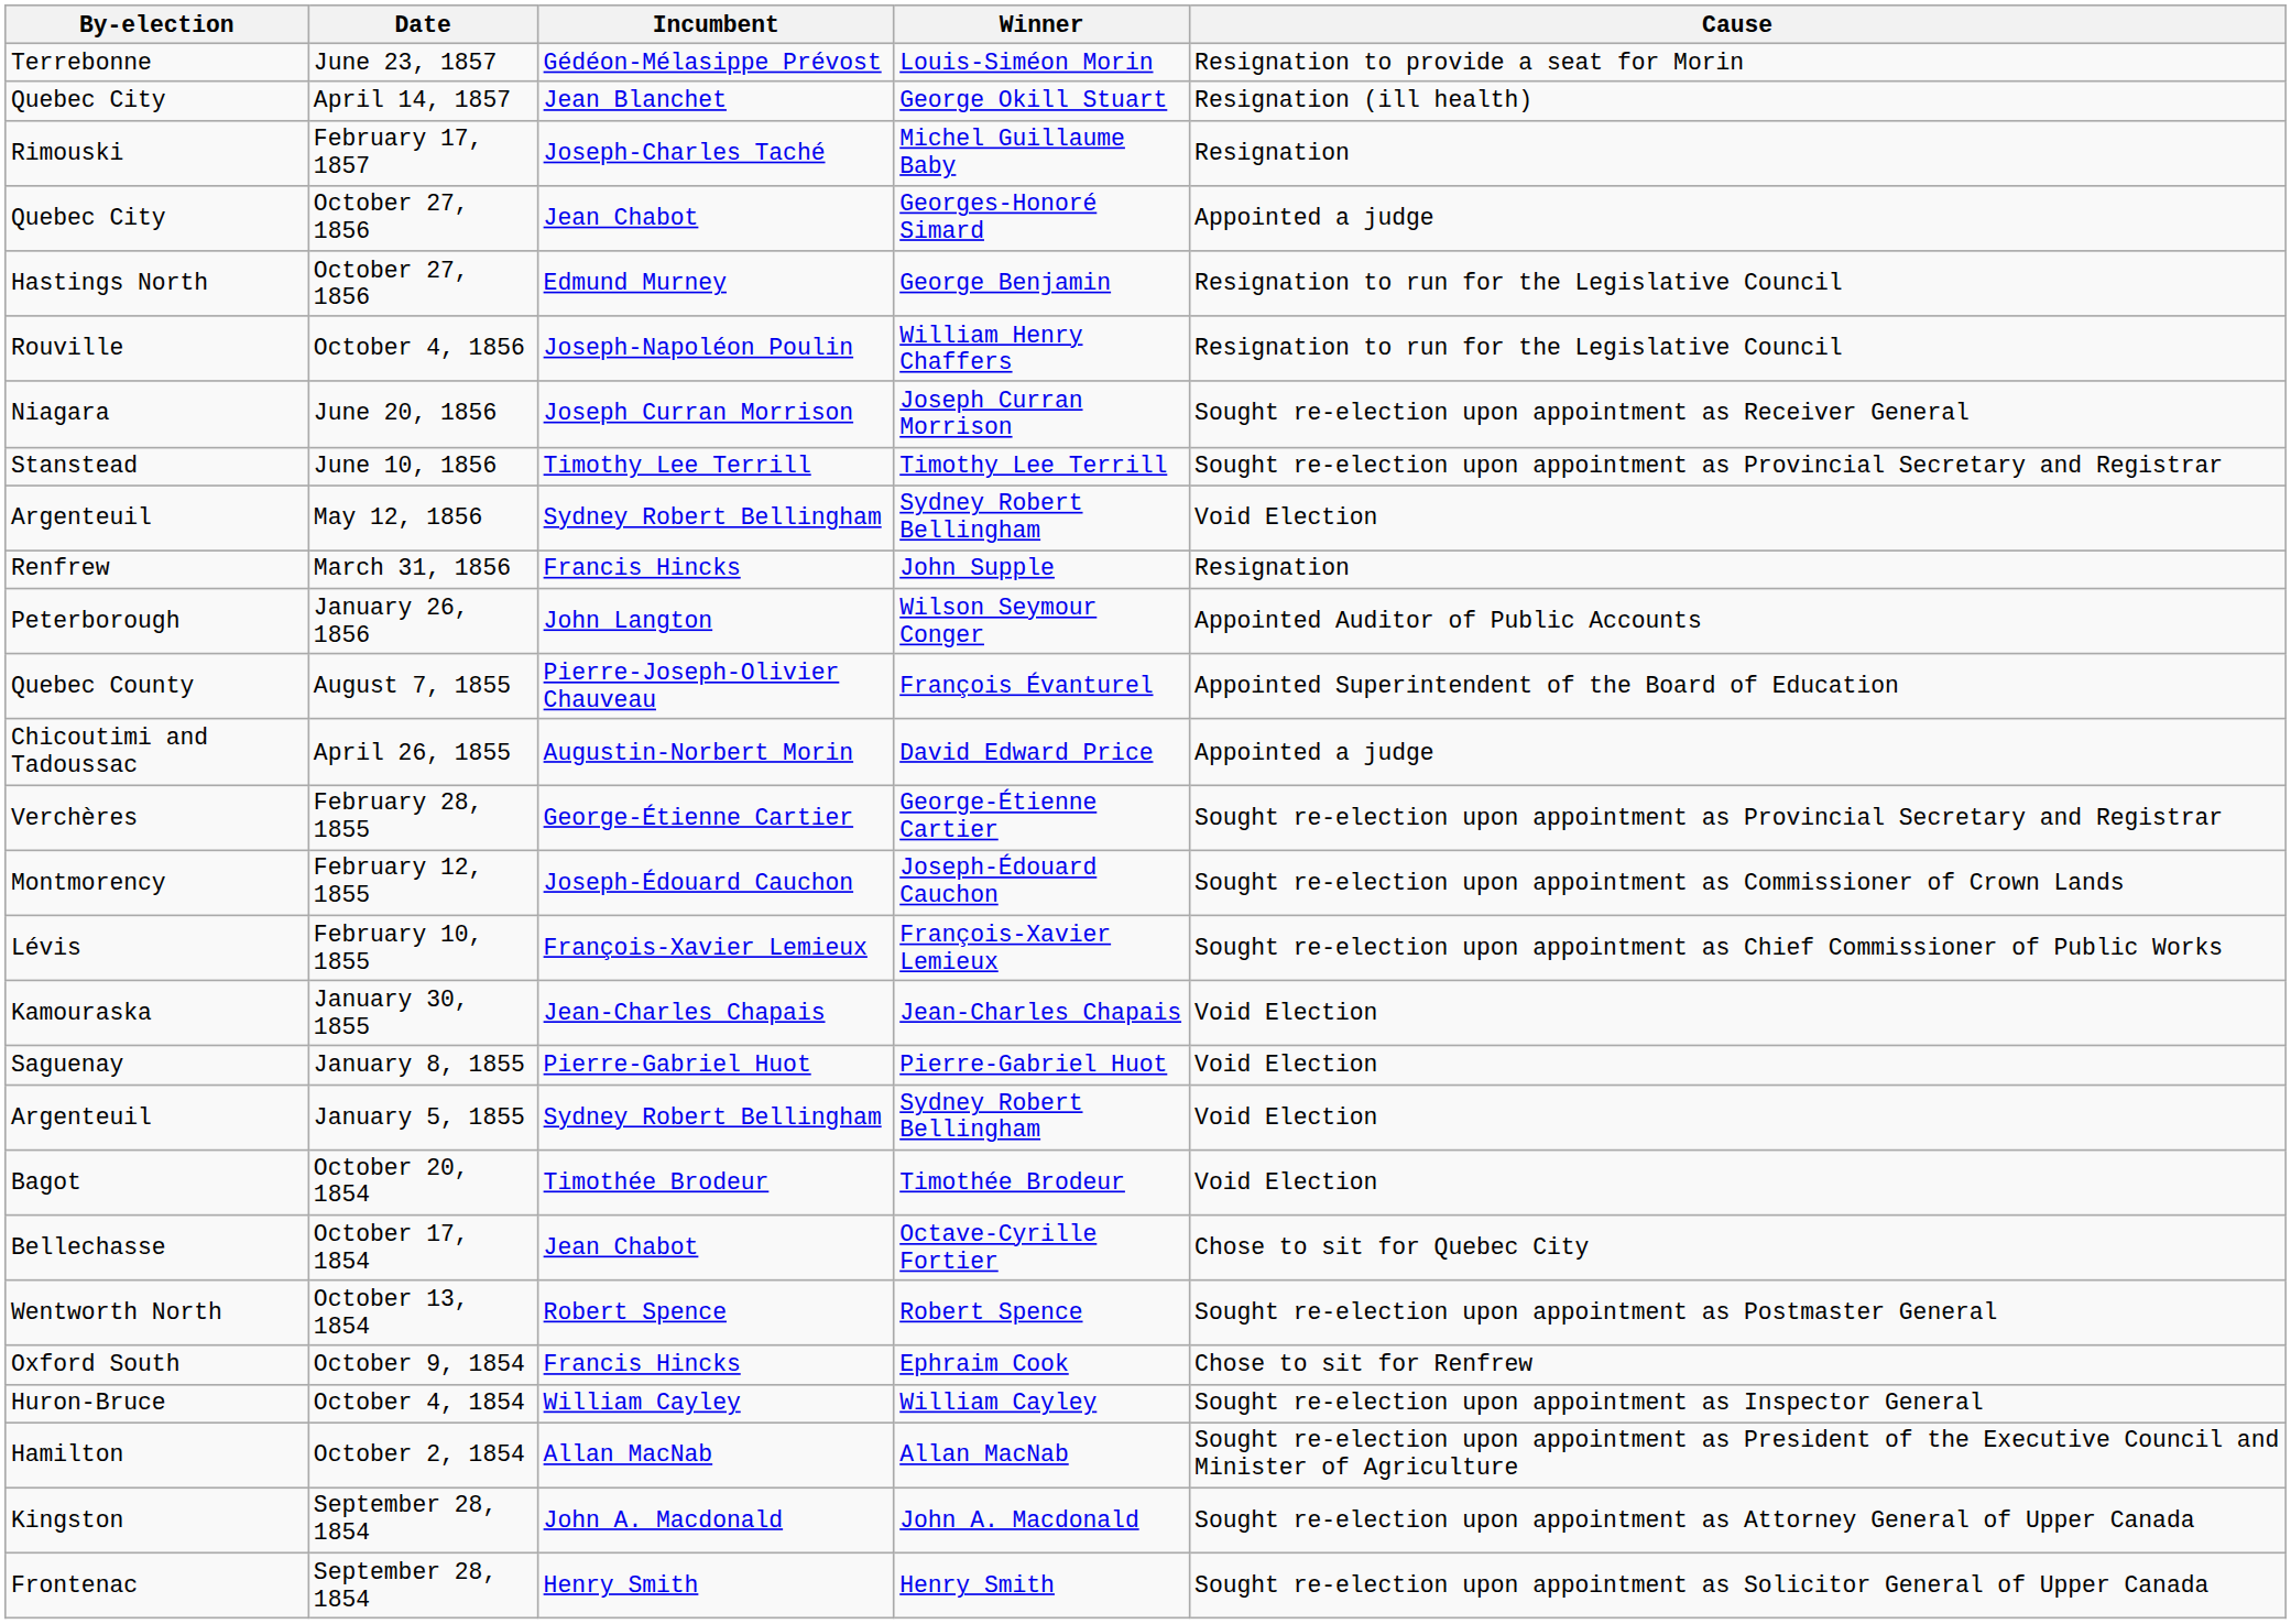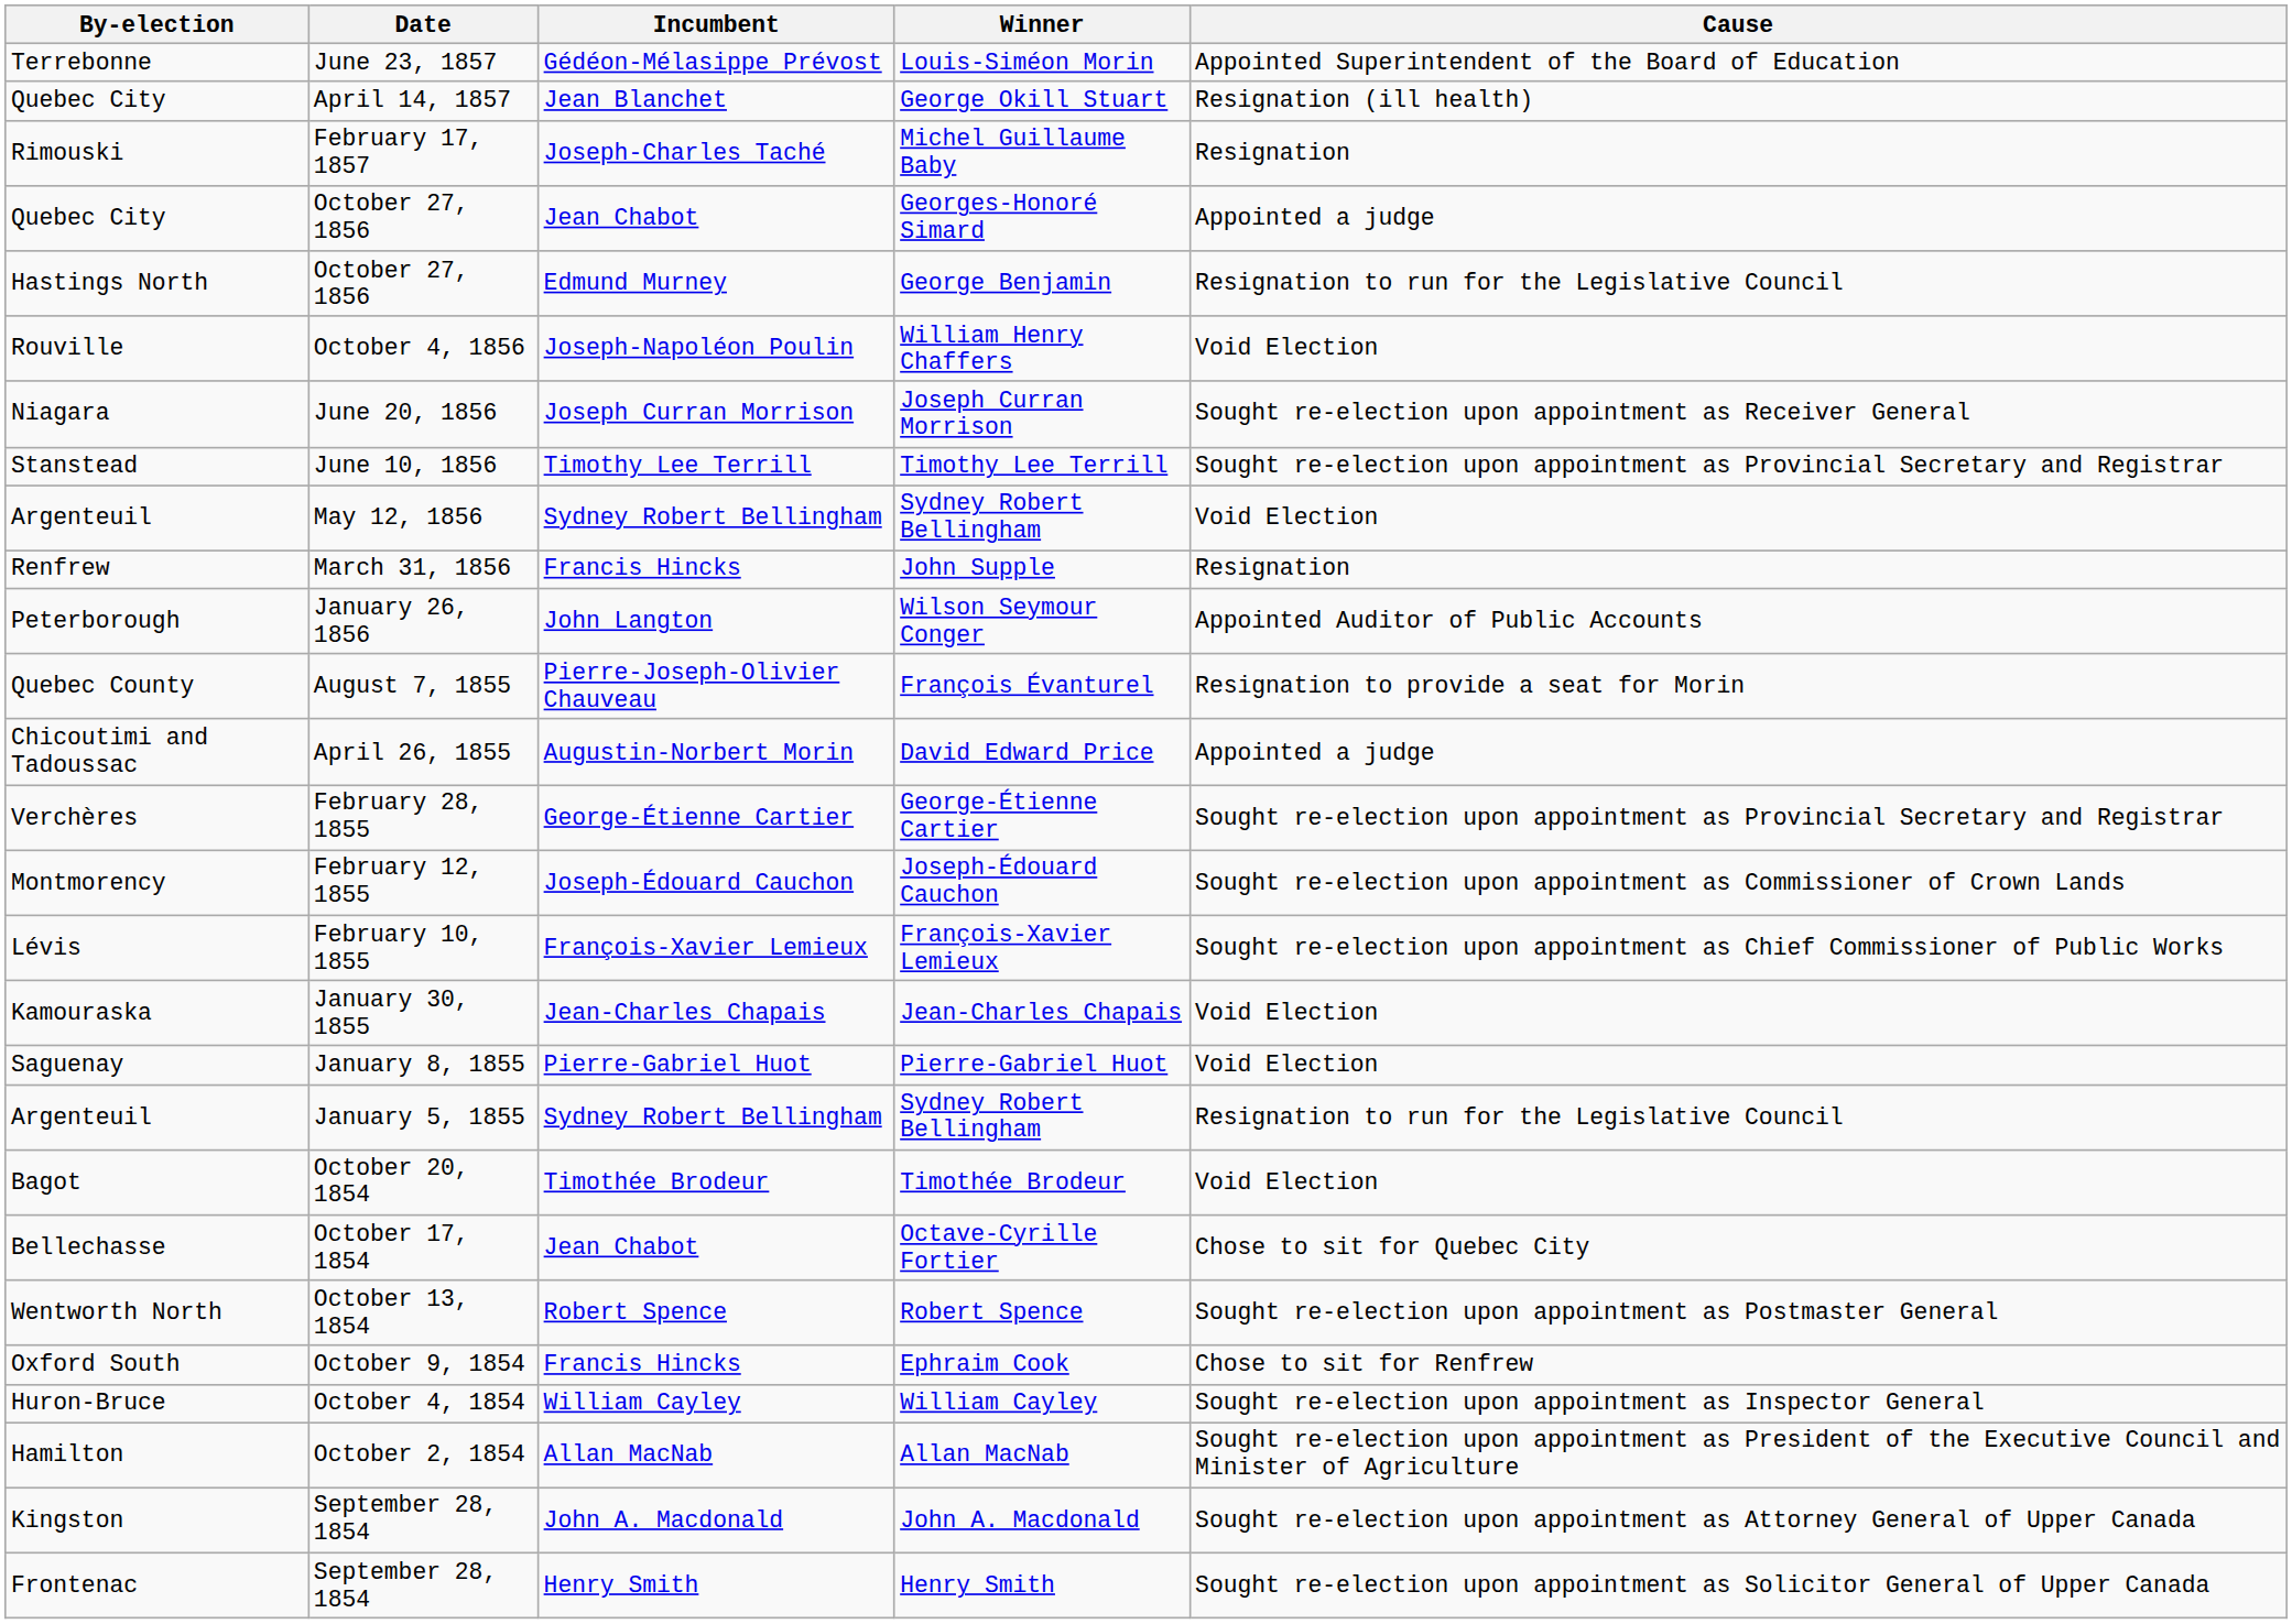Louis-Siméon Morin | Cause: Resignation to provide a seat for Morin -> Appointed Superintendent of the Board of Education
William Henry Chaffers | Cause: Resignation to run for the Legislative Council -> Void Election
François Évanturel | Cause: Appointed Superintendent of the Board of Education -> Resignation to provide a seat for Morin
January 5, 1855 / Sydney Robert Bellingham | Cause: Void Election -> Resignation to run for the Legislative Council
